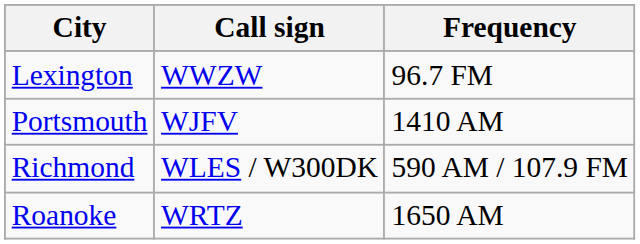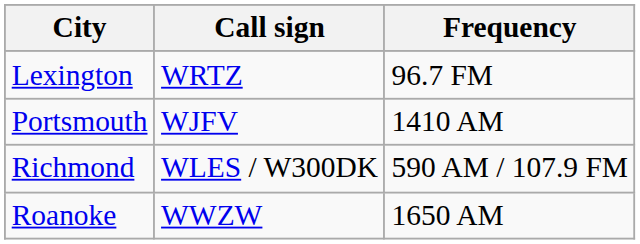Lexington | Call sign: WWZW -> WRTZ
Roanoke | Call sign: WRTZ -> WWZW
